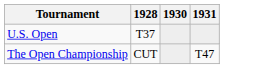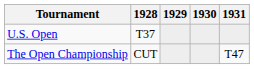+ column: 1929
